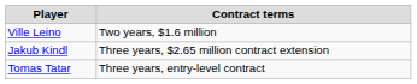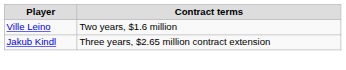- row: Tomas Tatar | Three years, entry-level contract
